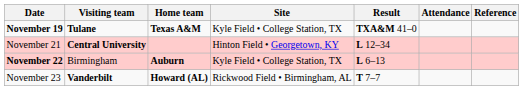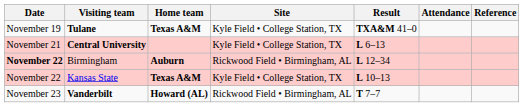Tulane | Date: bold -> normal
Central University | Site: Hinton Field • Georgetown, KY -> Kyle Field • College Station, TX
Central University | Result: L 12–34 -> L 6–13
Birmingham | Site: Kyle Field • College Station, TX -> Rickwood Field • Birmingham, AL
Birmingham | Result: L 6–13 -> L 12–34
+ row: November 22 | Kansas State | Texas A&M | Kyle Field • College Station, TX | L 10–13
